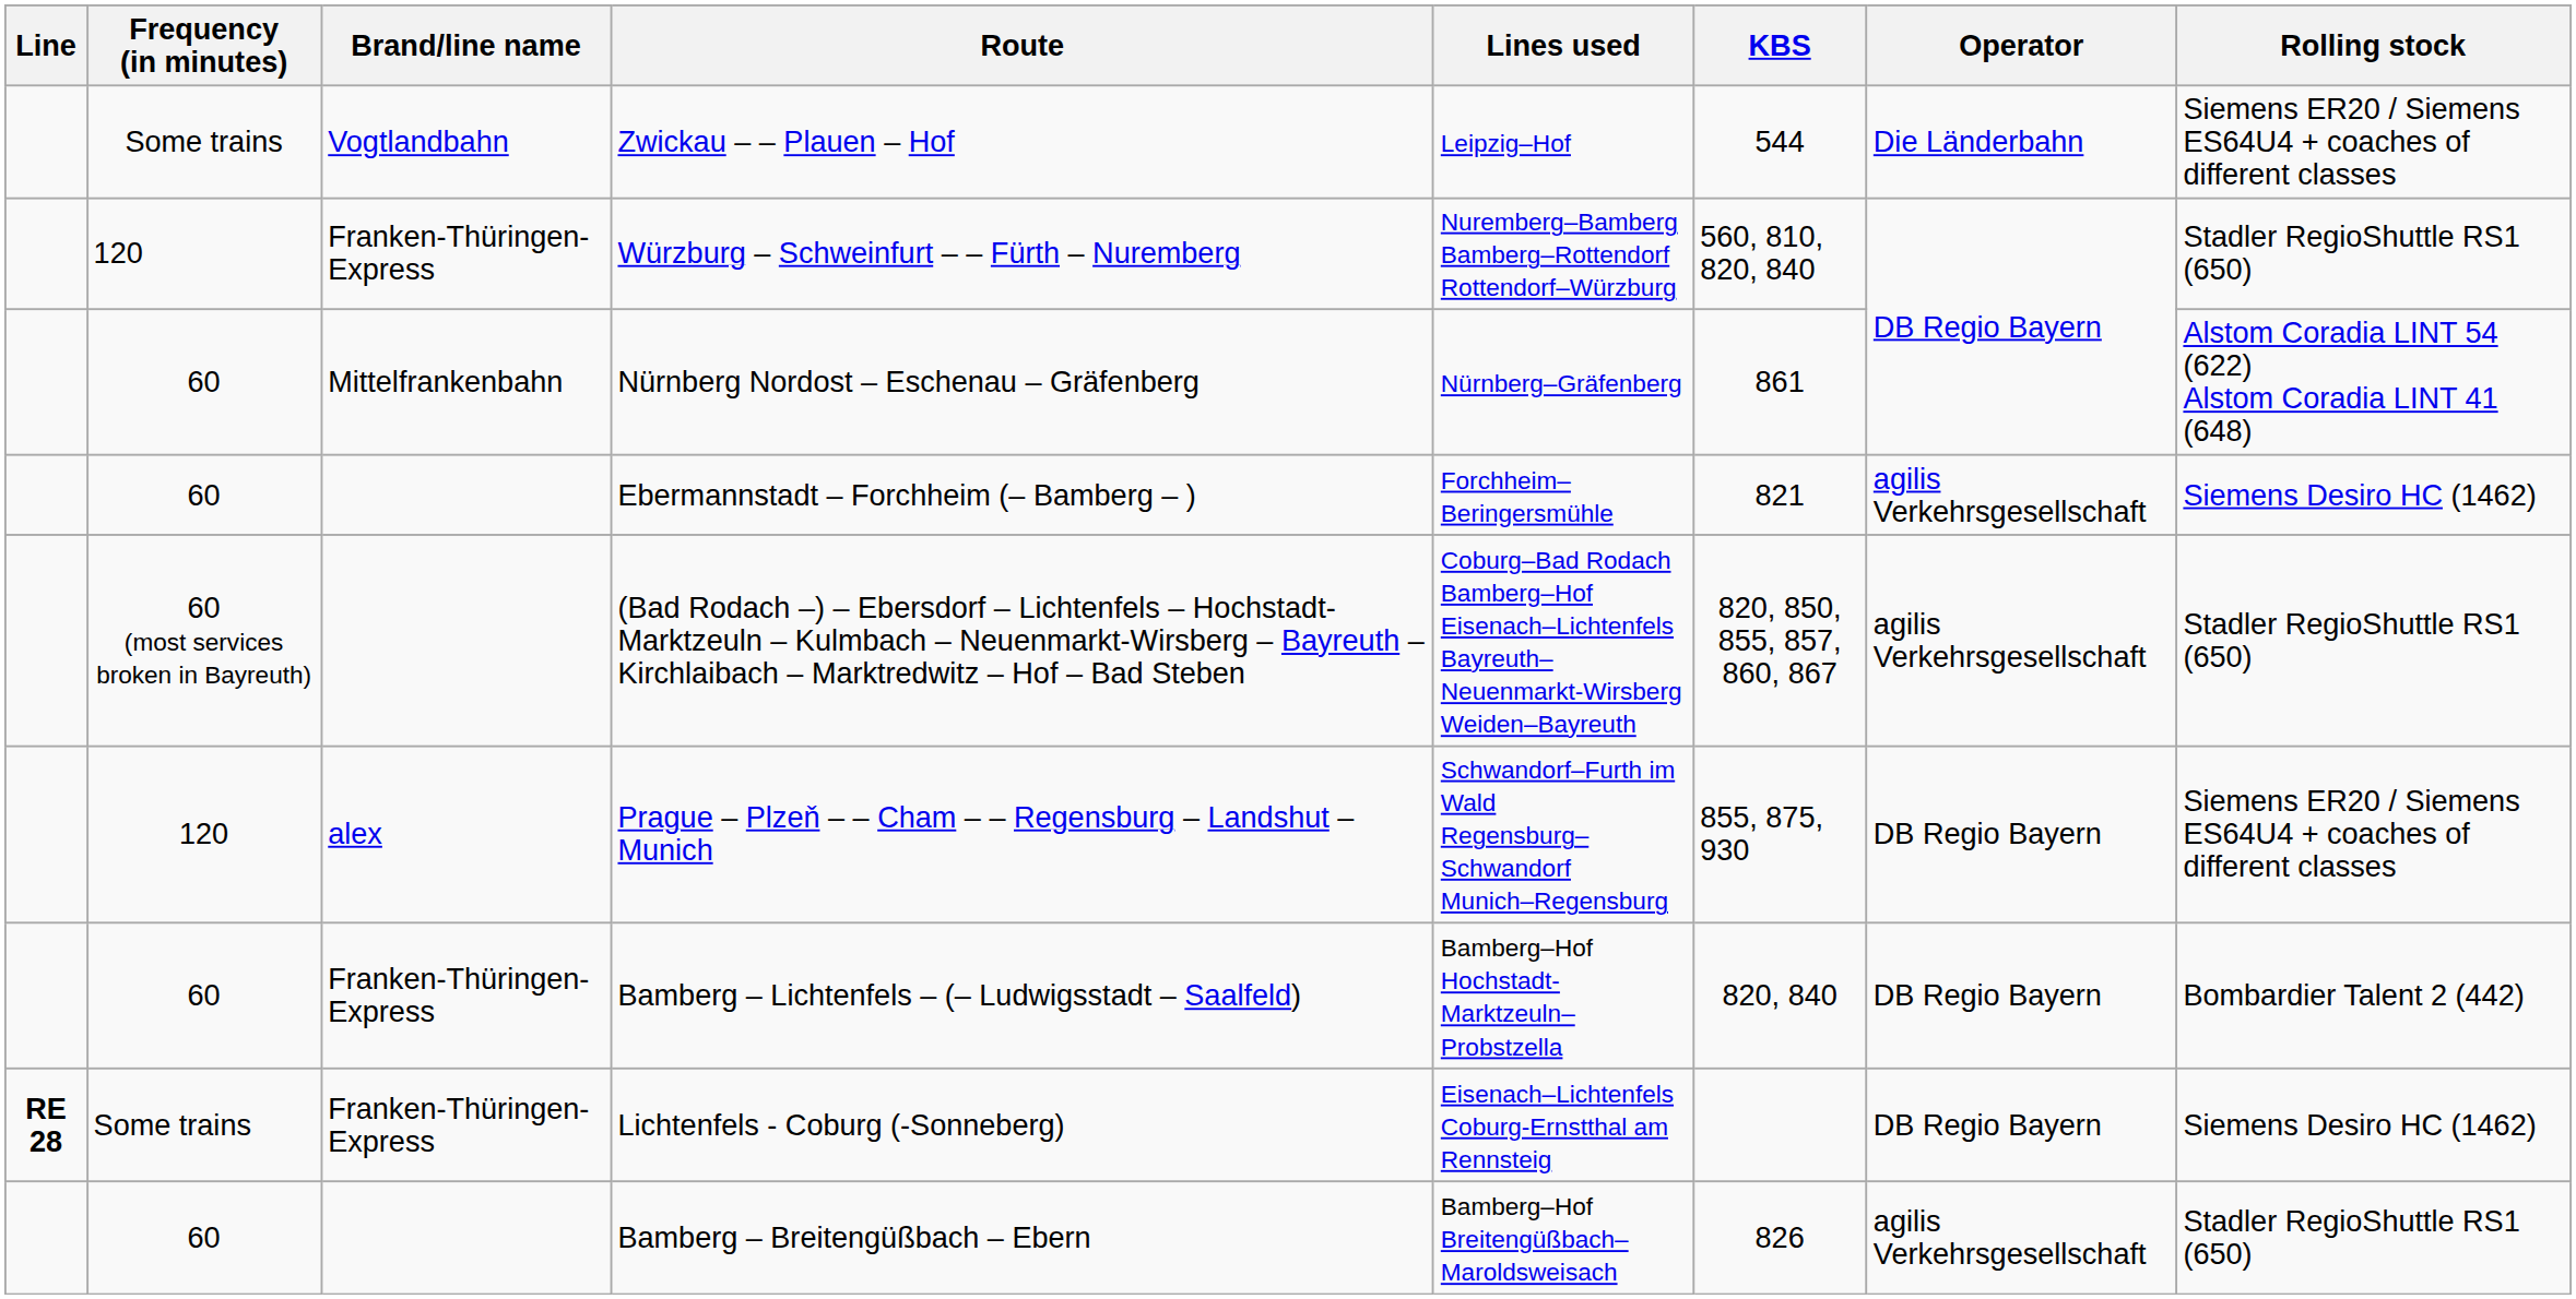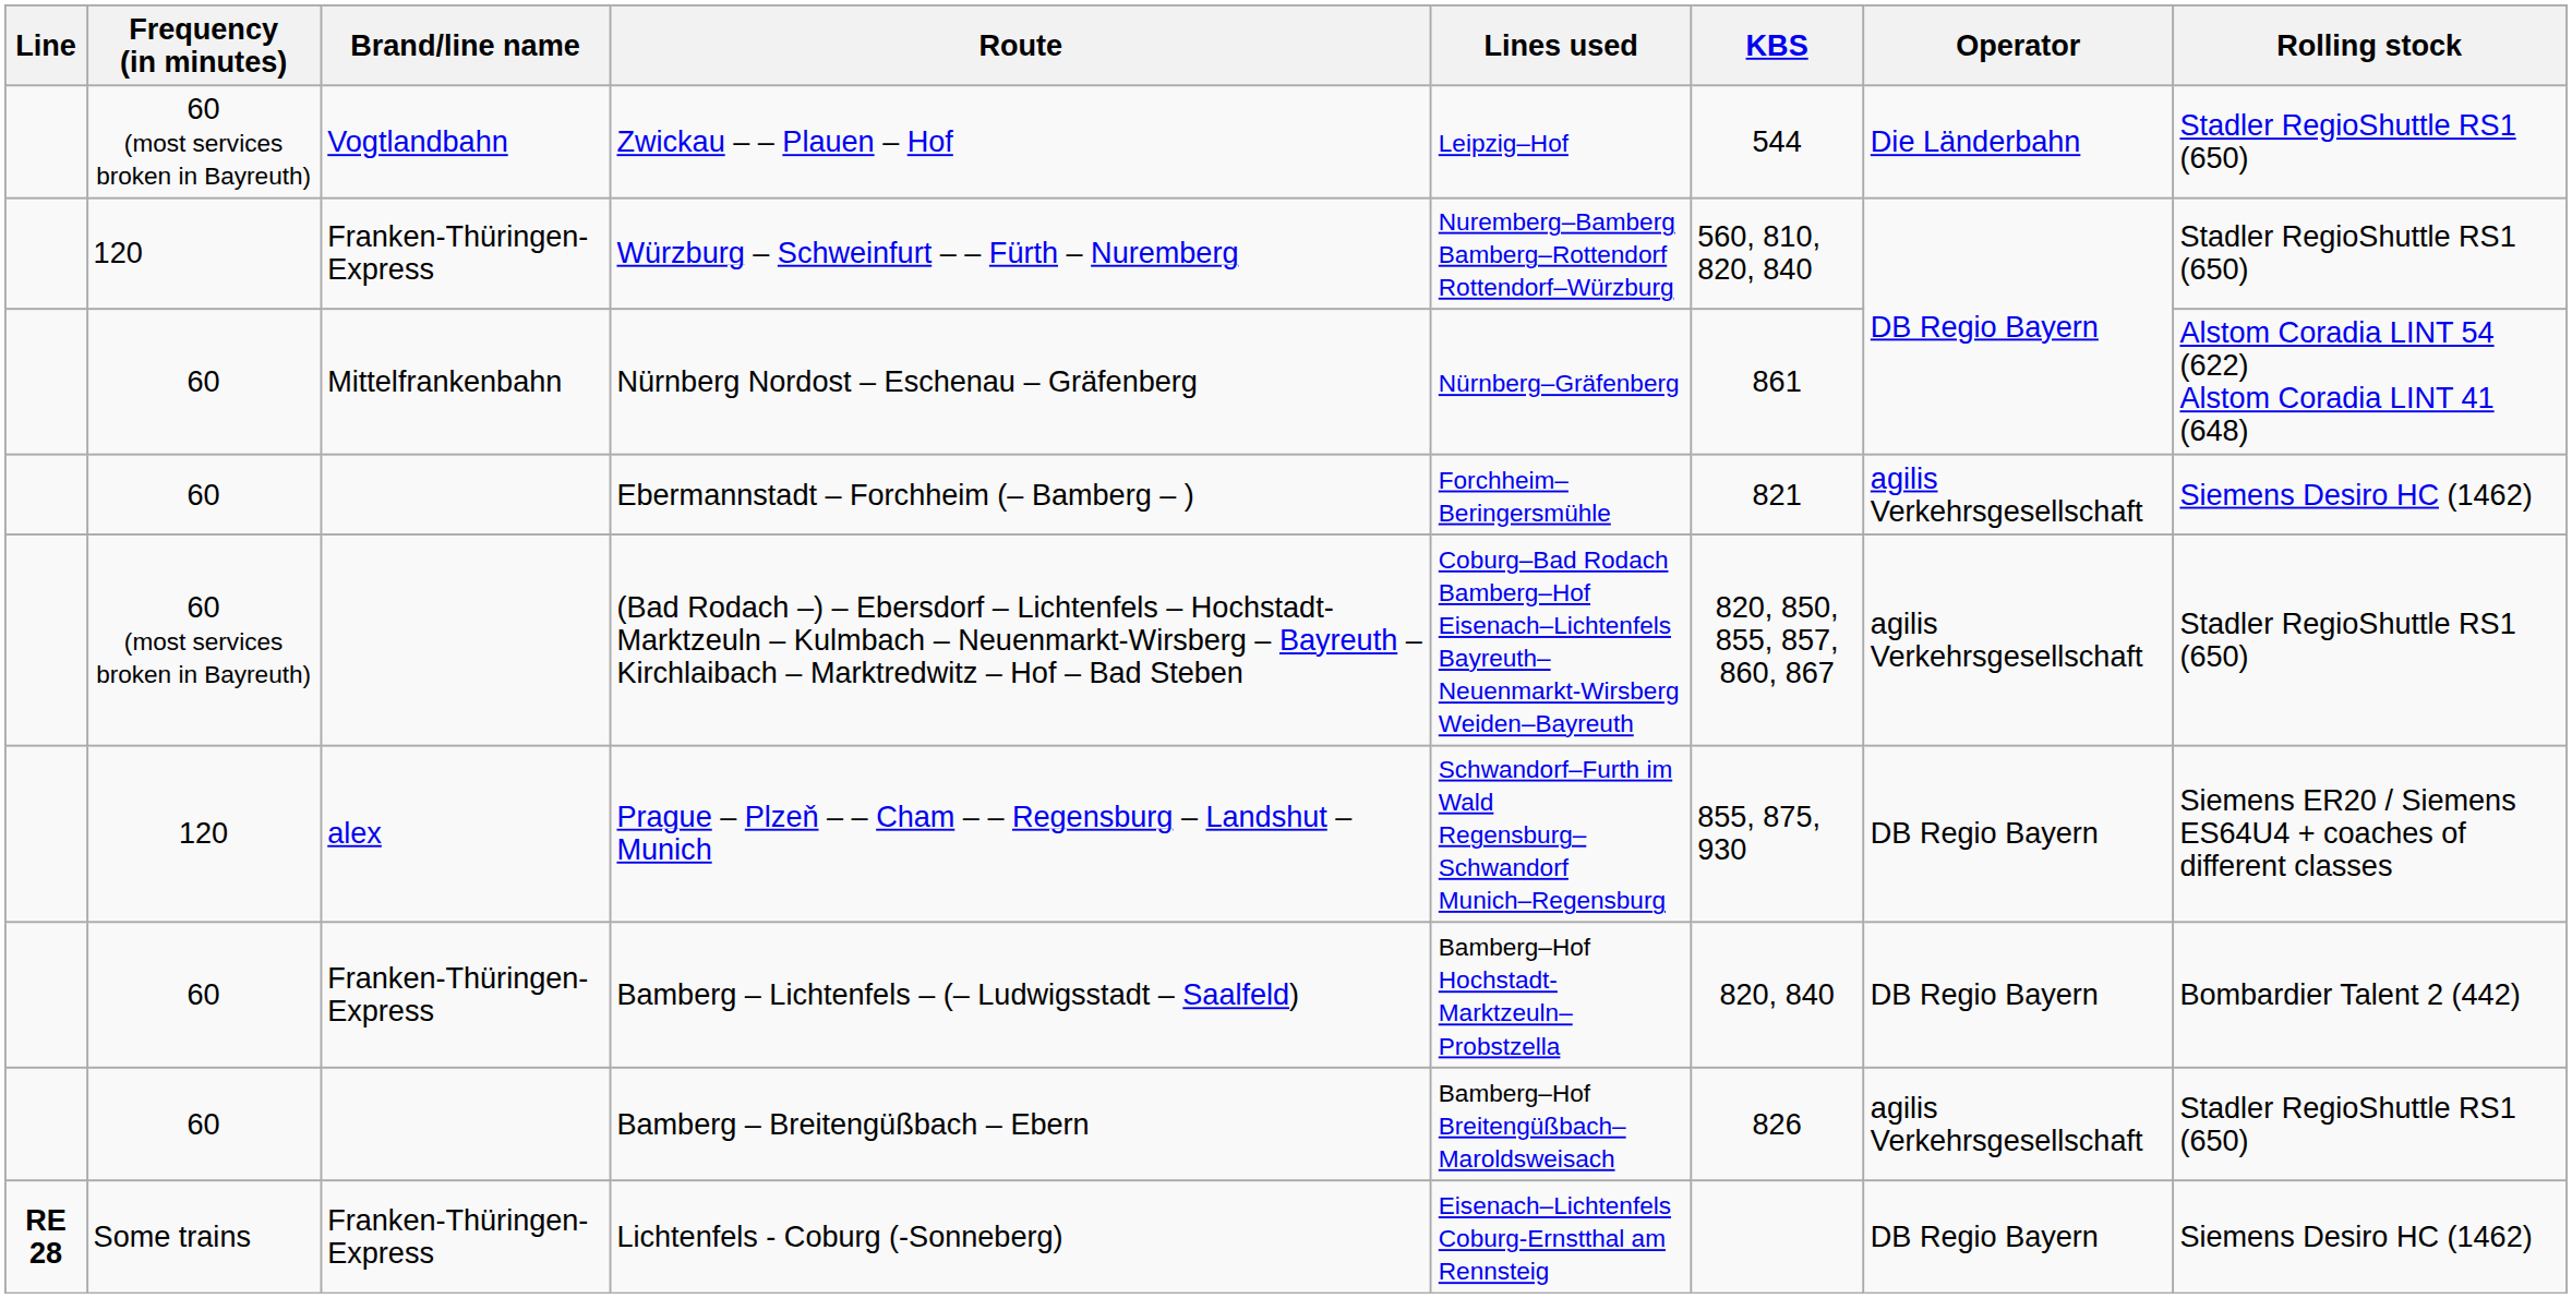Zwickau – – Plauen – Hof | Frequency (in minutes): Some trains -> 60 (most services broken in Bayreuth)
Zwickau – – Plauen – Hof | Rolling stock: Siemens ER20 / Siemens ES64U4 + coaches of different classes -> Stadler RegioShuttle RS1 (650)
rows swapped: Bamberg – Breitengüßbach – Ebern <-> Lichtenfels - Coburg (-Sonneberg)
